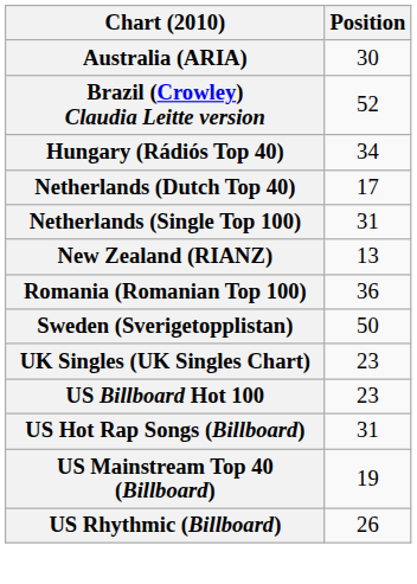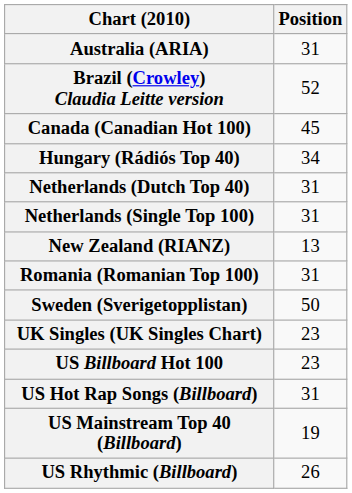Australia (ARIA) | Position: 30 -> 31
+ row: Canada (Canadian Hot 100) | 45
Netherlands (Dutch Top 40) | Position: 17 -> 31
Romania (Romanian Top 100) | Position: 36 -> 31
